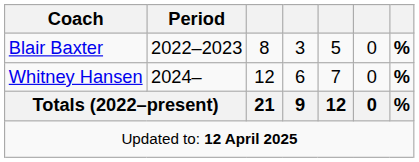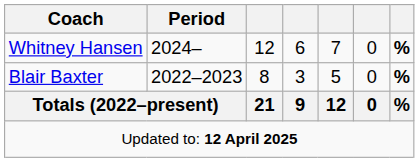rows swapped: Blair Baxter <-> Whitney Hansen
